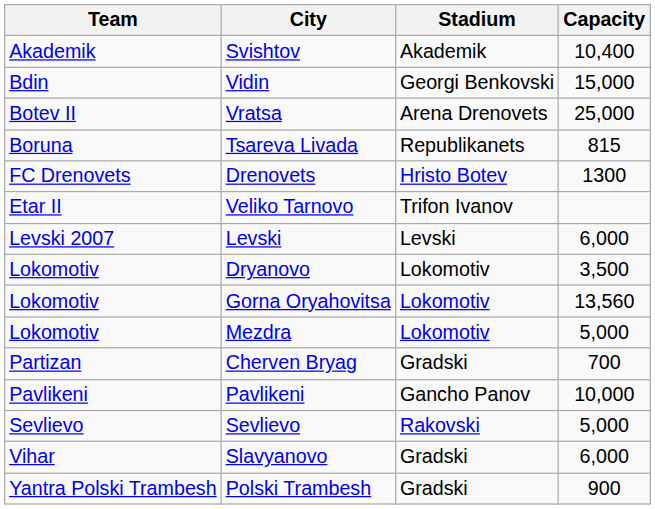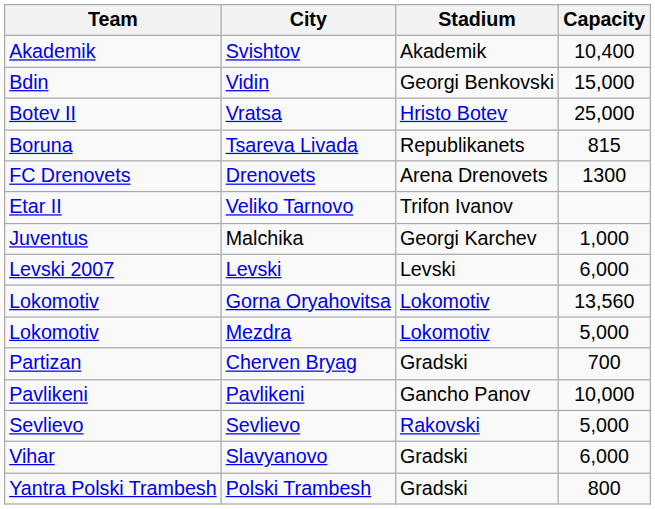Vratsa | Stadium: Arena Drenovets -> Hristo Botev
Drenovets | Stadium: Hristo Botev -> Arena Drenovets
+ row: Juventus | Malchika | Georgi Karchev | 1,000
- row: Lokomotiv | Dryanovo | Lokomotiv | 3,500
Polski Trambesh | Capacity: 900 -> 800
